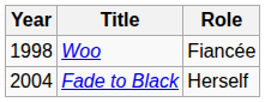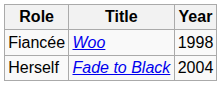columns swapped: Year <-> Role
